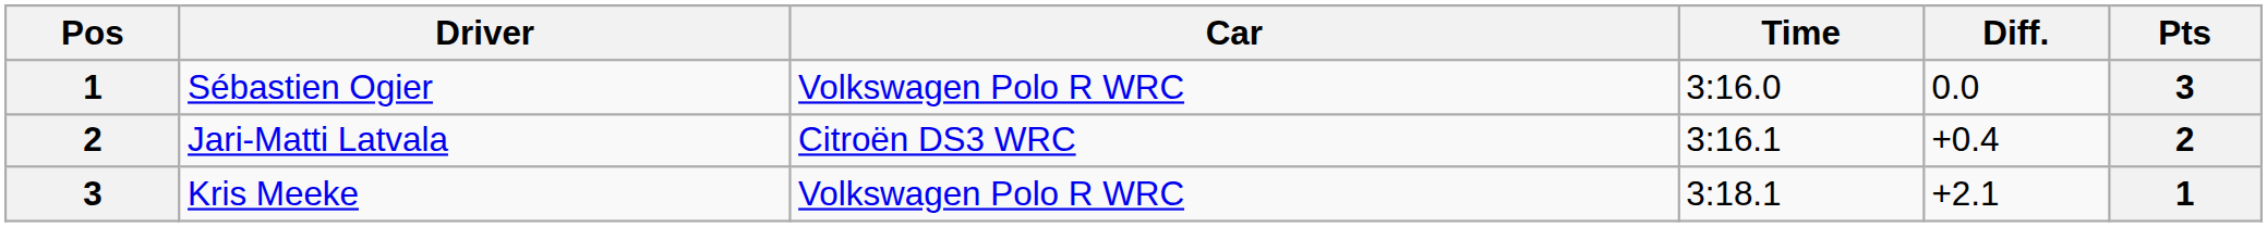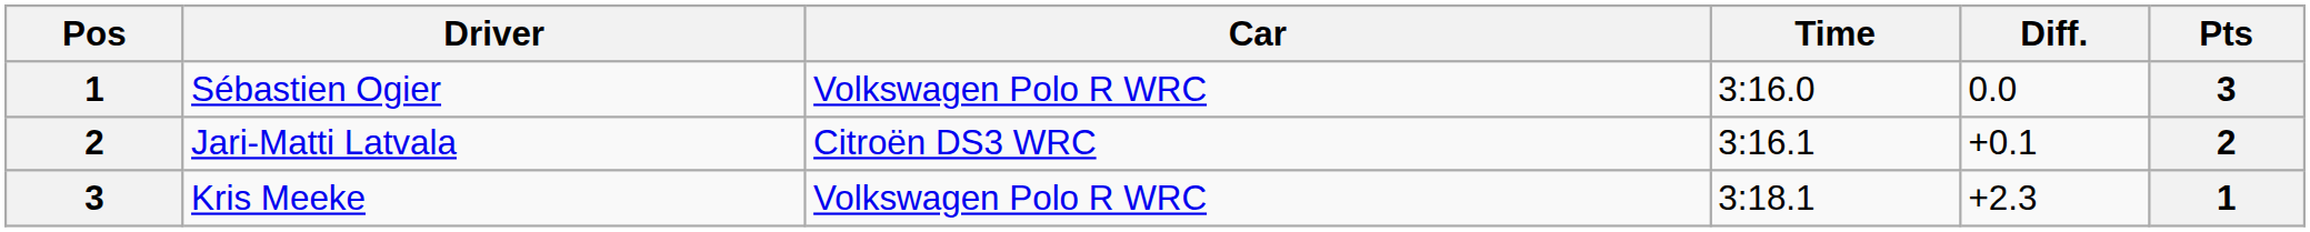Jari-Matti Latvala | Diff.: +0.4 -> +0.1
Kris Meeke | Diff.: +2.1 -> +2.3
